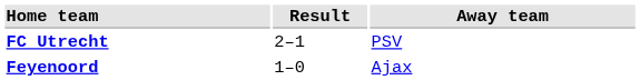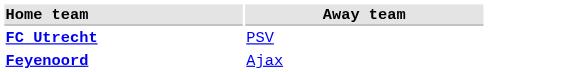- column: Result | 2–1 | 1–0
